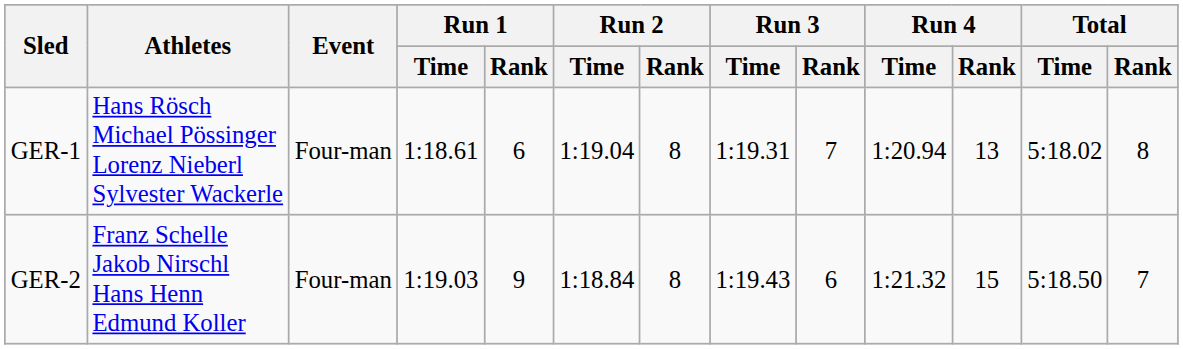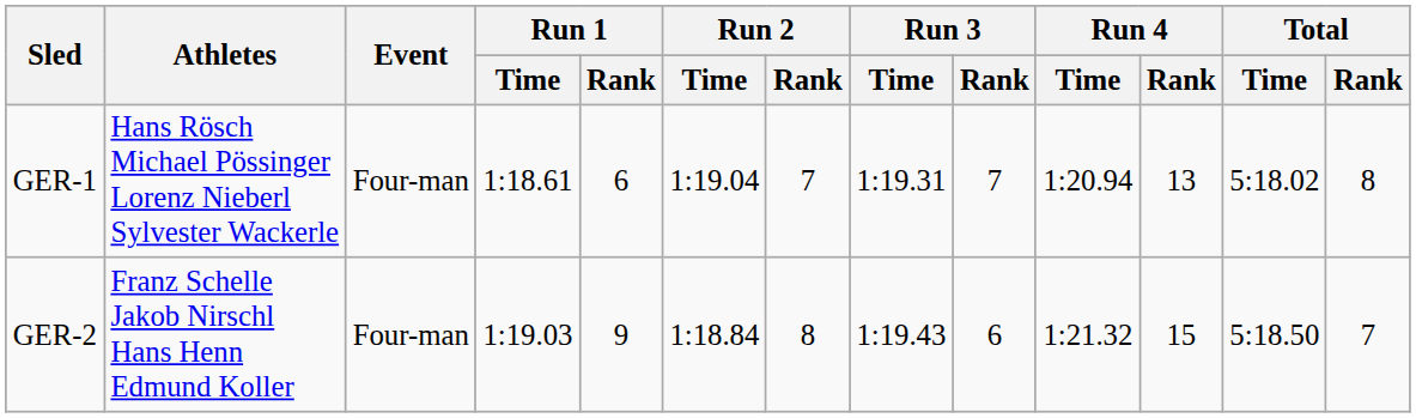GER-1 | Run 2 / Rank: 8 -> 7
